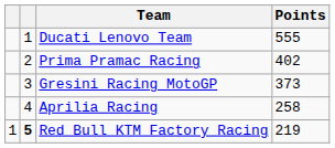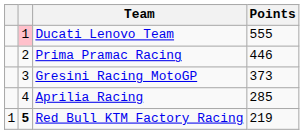Ducati Lenovo Team | column 2: no background -> pink background
Prima Pramac Racing | Points: 402 -> 446
Aprilia Racing | Points: 258 -> 285
